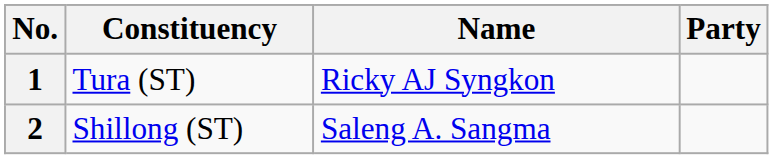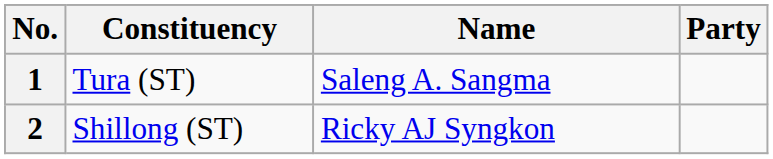1 | Name: Ricky AJ Syngkon -> Saleng A. Sangma
2 | Name: Saleng A. Sangma -> Ricky AJ Syngkon
